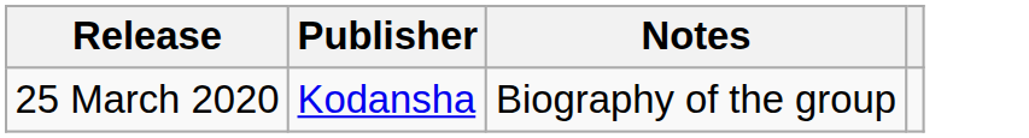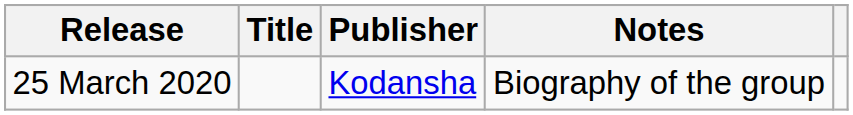+ column: Title
